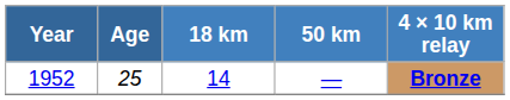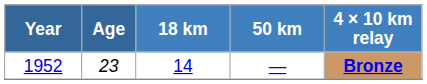1952 | Age: 25 -> 23
